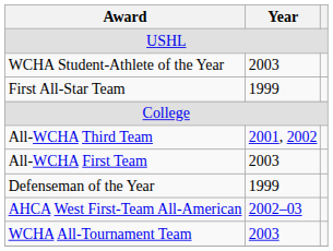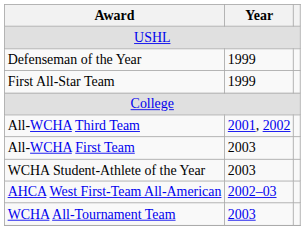rows swapped: Defenseman of the Year <-> WCHA Student-Athlete of the Year
